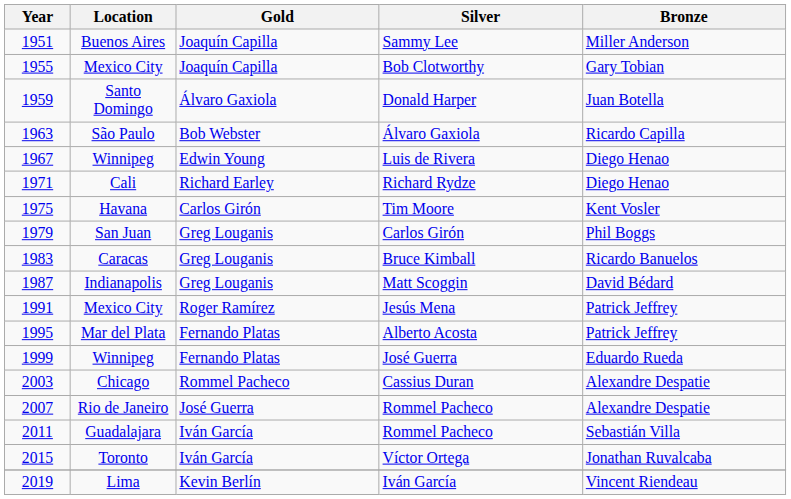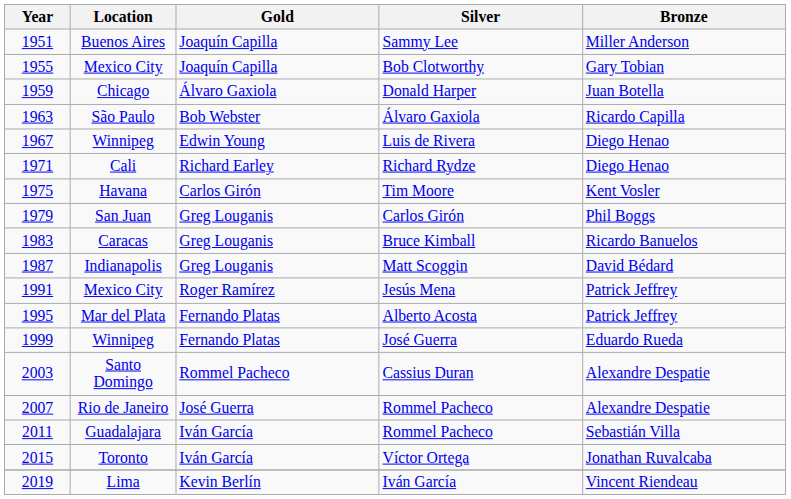Donald Harper | Location: Santo Domingo -> Chicago
Cassius Duran | Location: Chicago -> Santo Domingo
